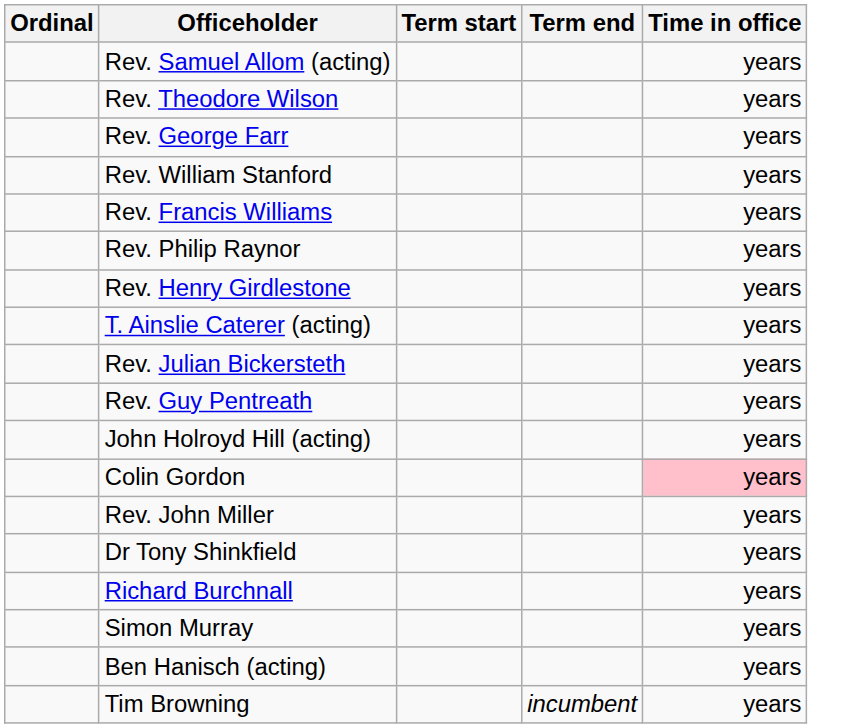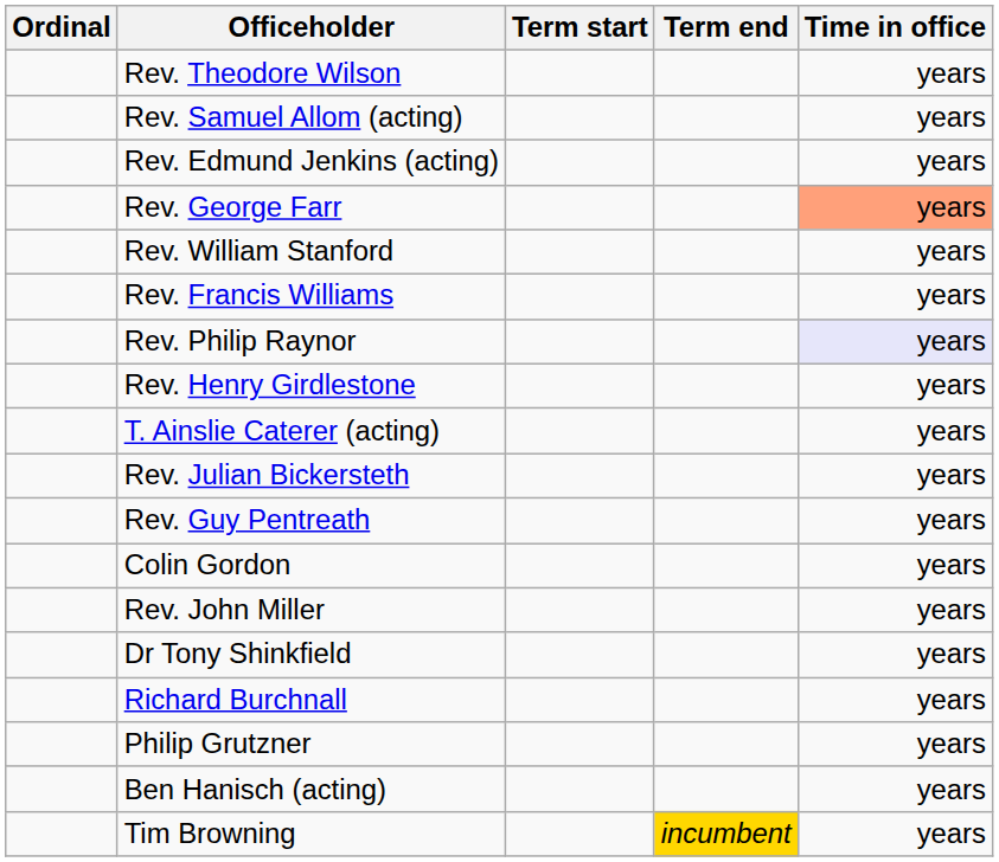rows swapped: Rev. Theodore Wilson <-> Rev. Samuel Allom (acting)
+ row: Rev. Edmund Jenkins (acting) | years
Rev. George Farr | Time in office: no background -> lightsalmon background
Rev. Philip Raynor | Time in office: no background -> lavender background
- row: John Holroyd Hill (acting) | years
Colin Gordon | Time in office: pink background -> no background
+ row: Philip Grutzner | years
- row: Simon Murray | years
Tim Browning | Term end: no background -> gold background
